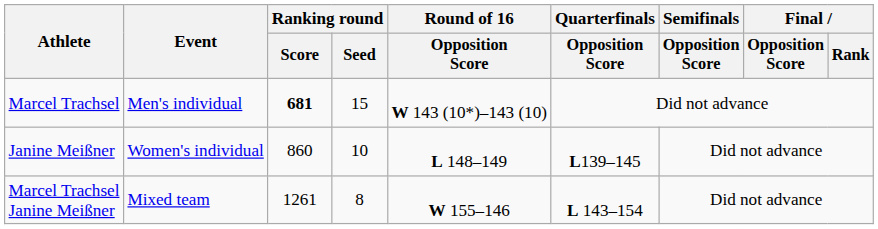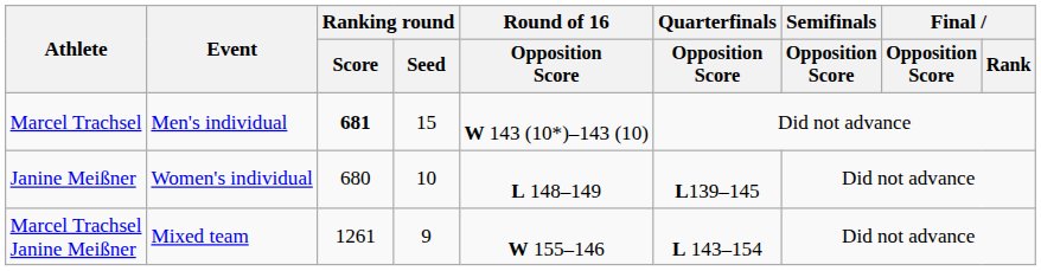Janine Meißner | Ranking round / Score: 860 -> 680
Marcel Trachsel Janine Meißner | Ranking round / Seed: 8 -> 9
